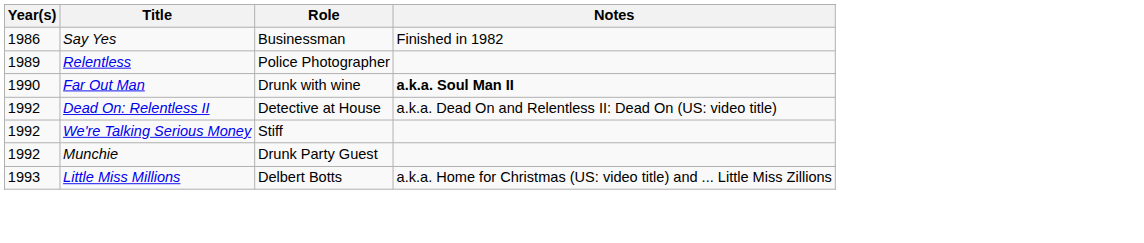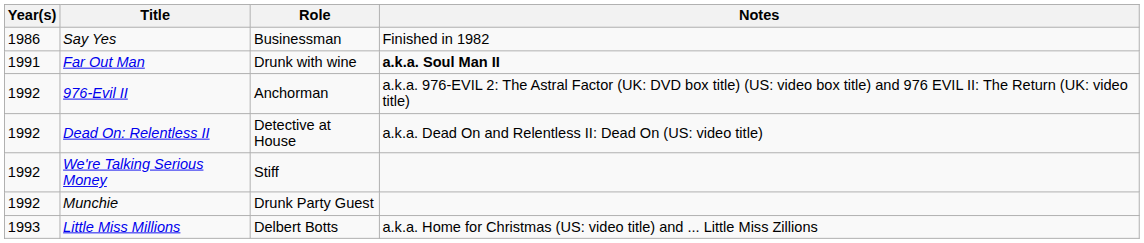- row: 1989 | Relentless | Police Photographer
Far Out Man | Year(s): 1990 -> 1991
+ row: 1992 | 976-Evil II | Anchorman | a.k.a. 976-EVIL 2: The Astral Factor (UK: DVD box title) (US: video box title) and 976 EVIL II: The Return (UK: video title)
